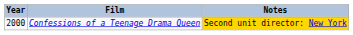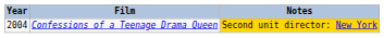Confessions of a Teenage Drama Queen | Year: 2000 -> 2004
